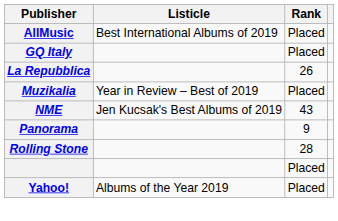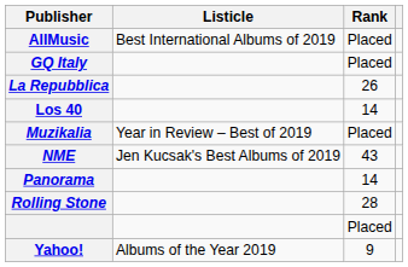+ row: Los 40 | 14
Panorama | Rank: 9 -> 14
Yahoo! | Rank: Placed -> 9
